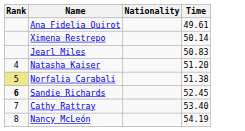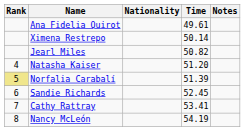+ column: Notes
Jearl Miles | Time: 50.83 -> 50.82
Norfalia Carabalí | Time: 51.38 -> 51.39
Sandie Richards | Rank: bold -> normal
Cathy Rattray | Time: 53.40 -> 53.41
